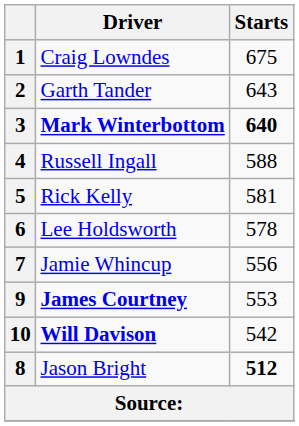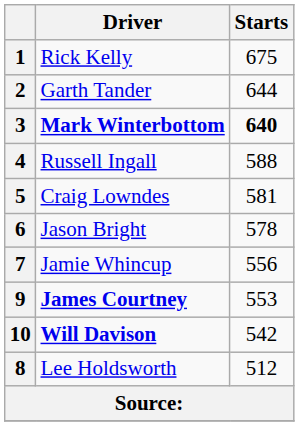1 | Driver: Craig Lowndes -> Rick Kelly
2 | Starts: 643 -> 644
5 | Driver: Rick Kelly -> Craig Lowndes
6 | Driver: Lee Holdsworth -> Jason Bright
8 | Driver: Jason Bright -> Lee Holdsworth
8 | Starts: bold -> normal
